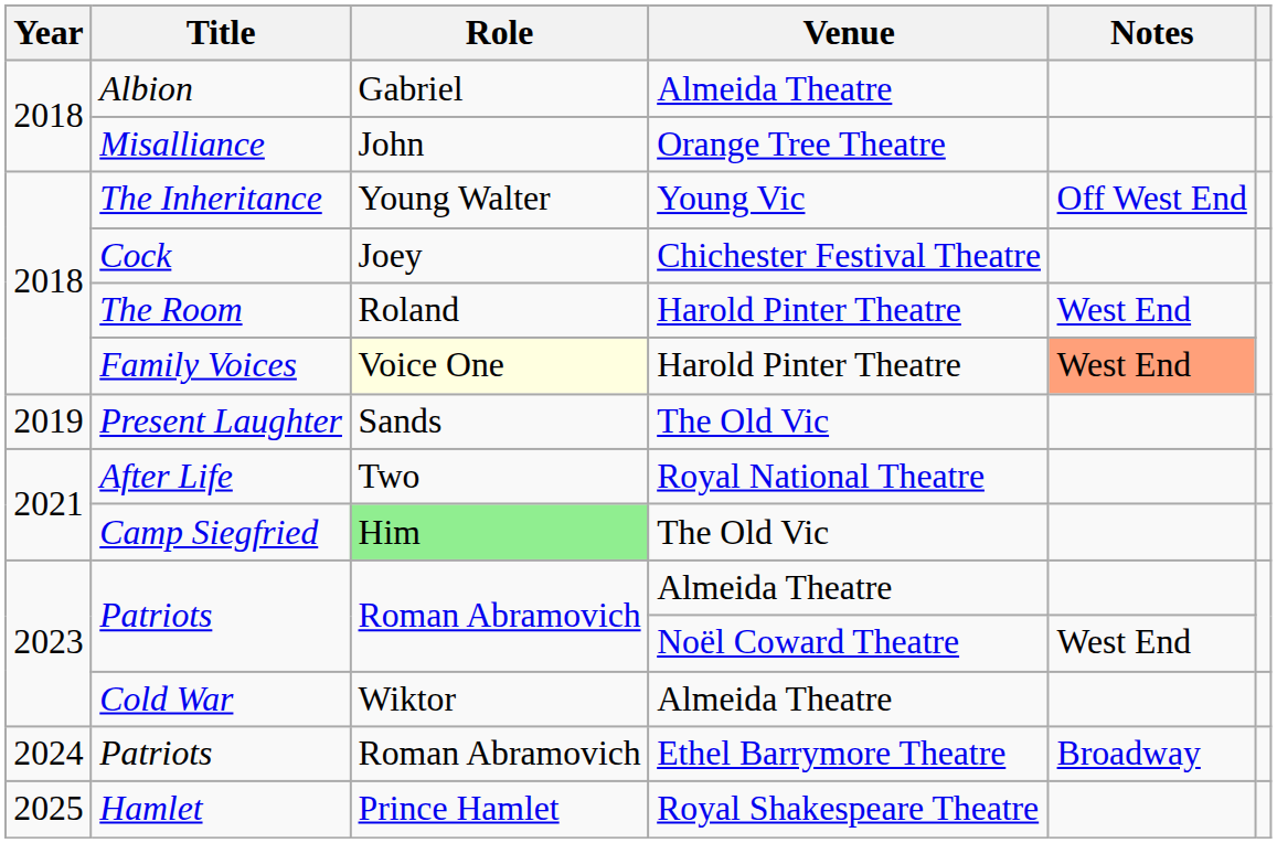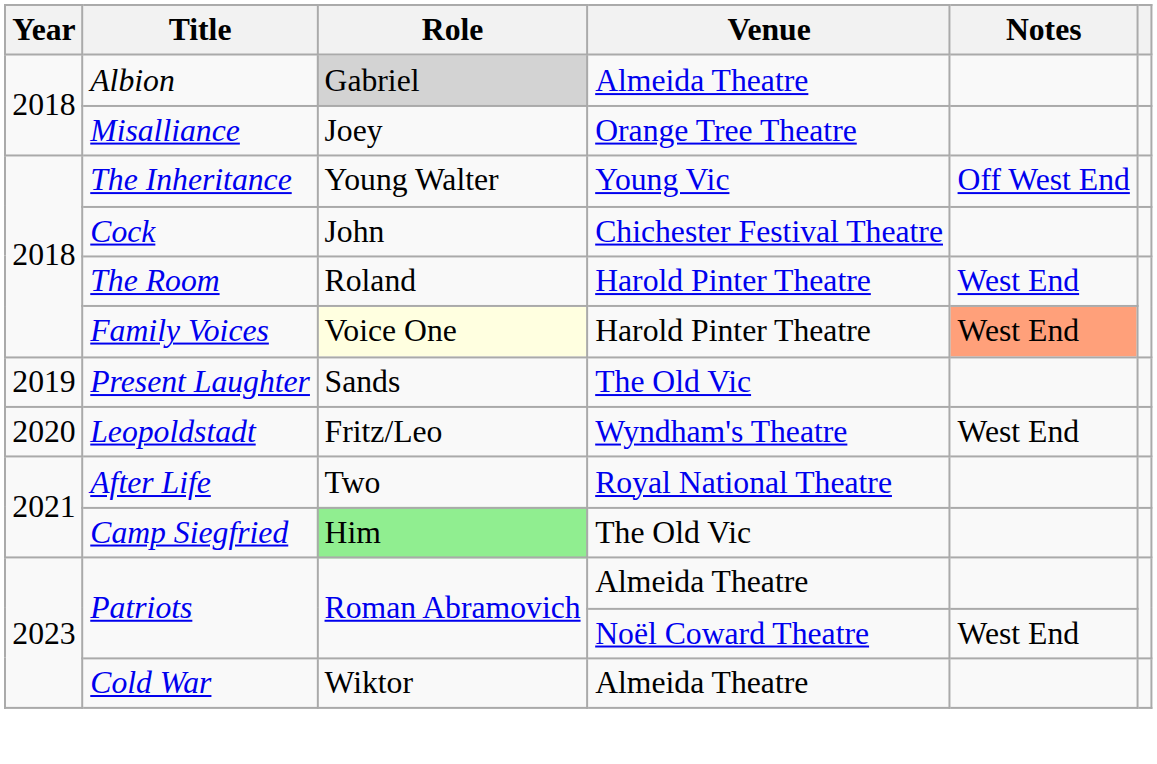Albion | Role: no background -> lightgrey background
Misalliance | Role: John -> Joey
Cock | Role: Joey -> John
+ row: 2020 | Leopoldstadt | Fritz/Leo | Wyndham's Theatre | West End
- row: 2024 | Patriots | Roman Abramovich | Ethel Barrymore Theatre | Broadway
- row: 2025 | Hamlet | Prince Hamlet | Royal Shakespeare Theatre
